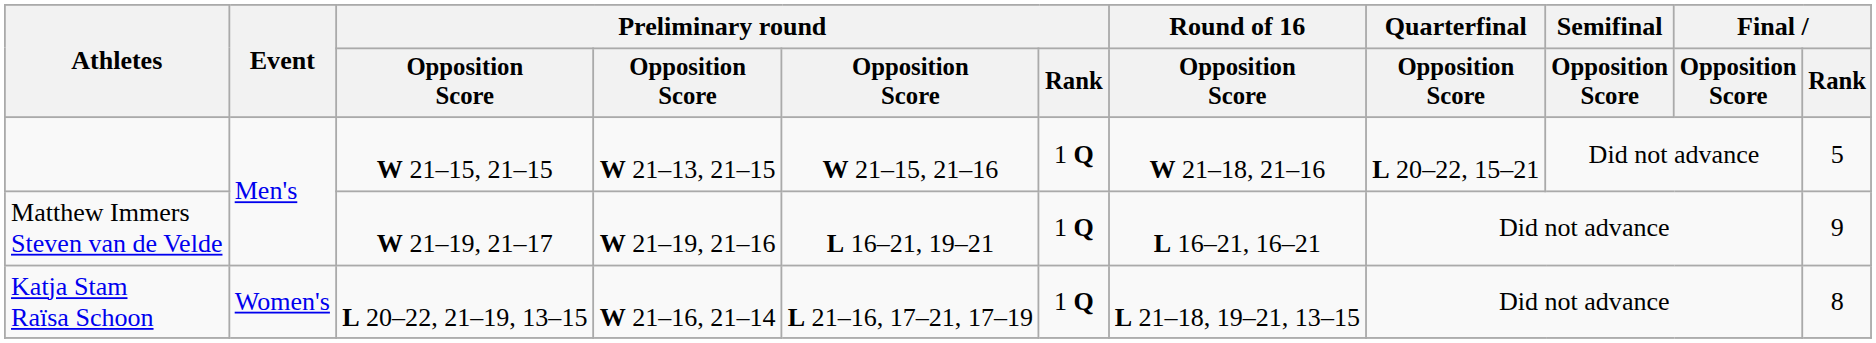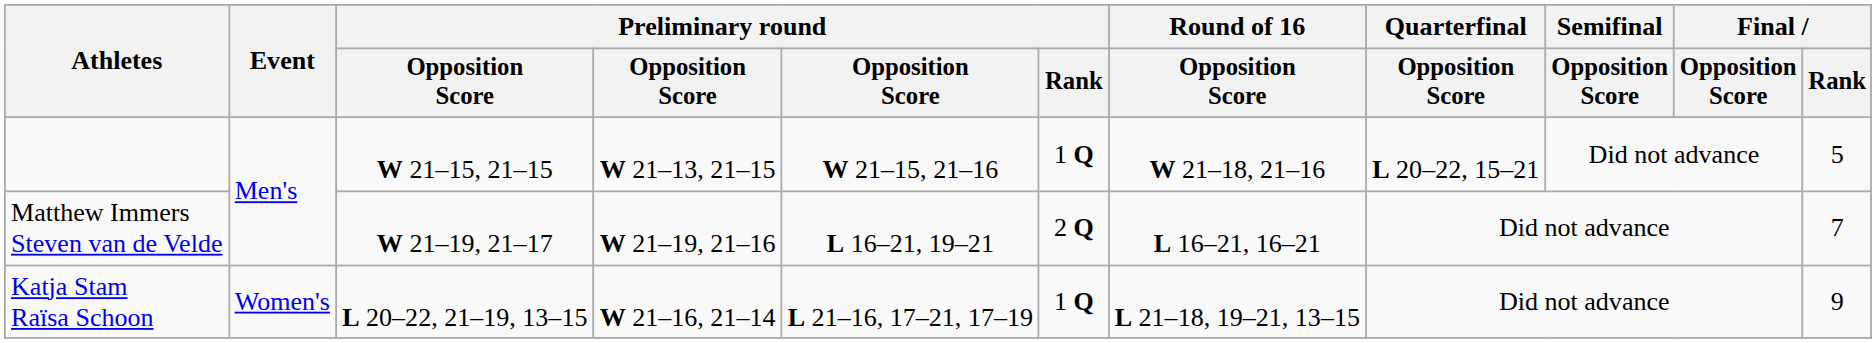Matthew Immers Steven van de Velde | Preliminary round / Rank: 1 Q -> 2 Q
Matthew Immers Steven van de Velde | Final / Rank: 9 -> 7
Katja Stam Raïsa Schoon | Final / Rank: 8 -> 9
